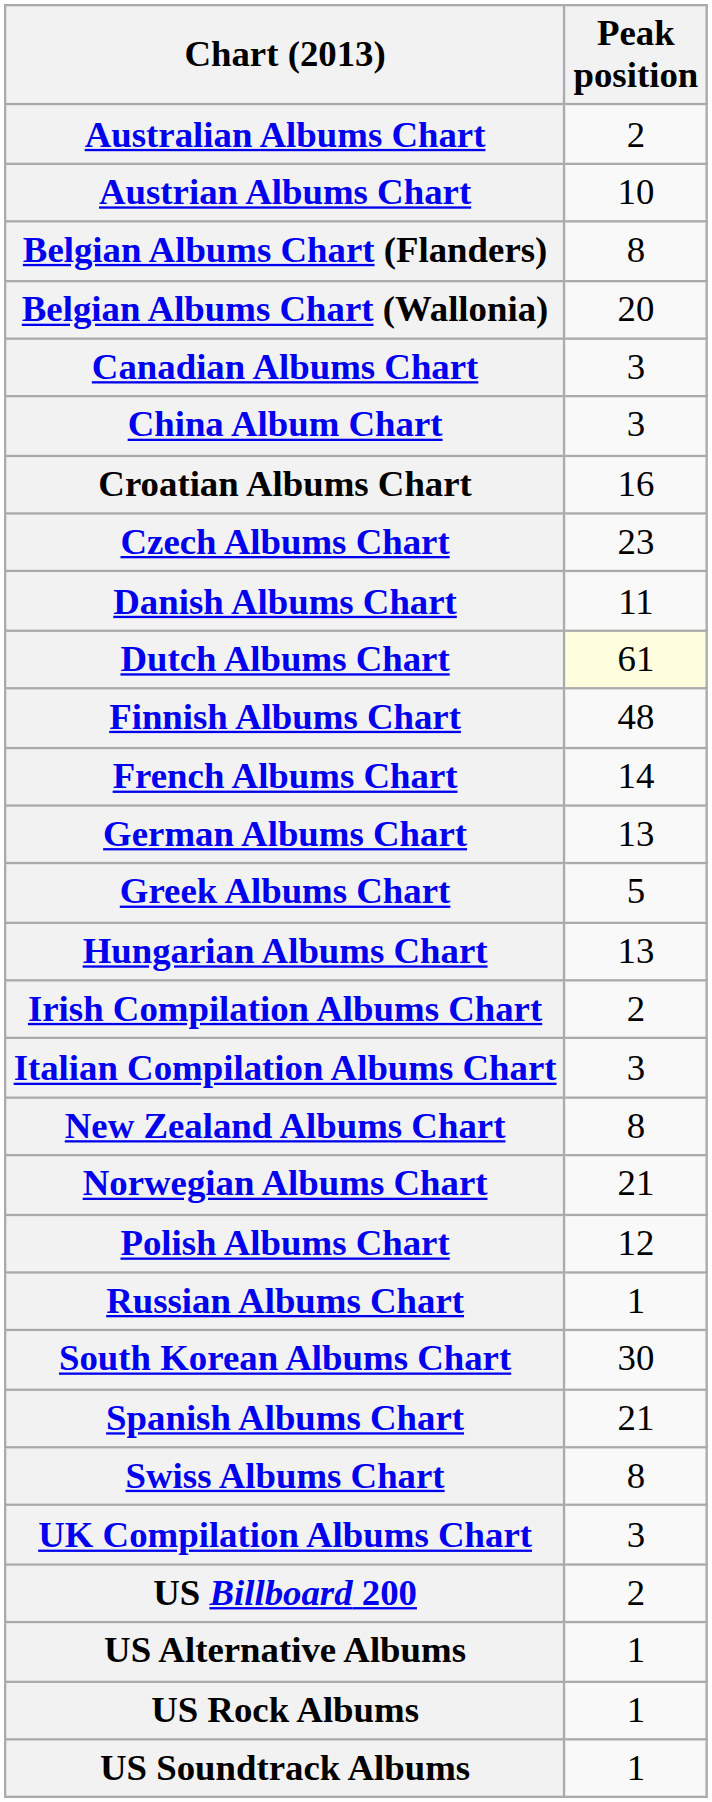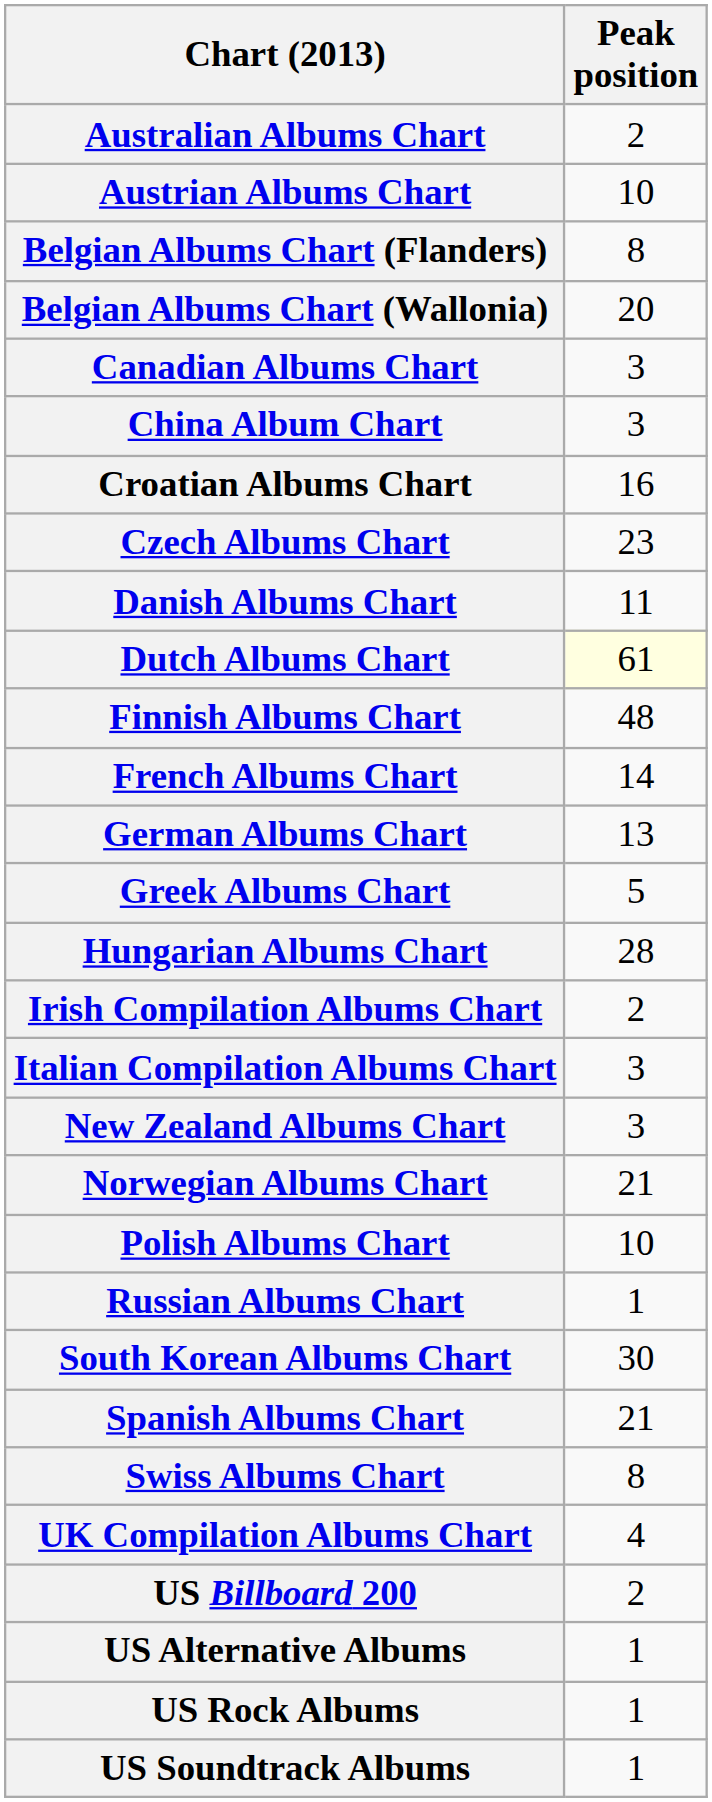Hungarian Albums Chart | Peak position: 13 -> 28
New Zealand Albums Chart | Peak position: 8 -> 3
Polish Albums Chart | Peak position: 12 -> 10
UK Compilation Albums Chart | Peak position: 3 -> 4
